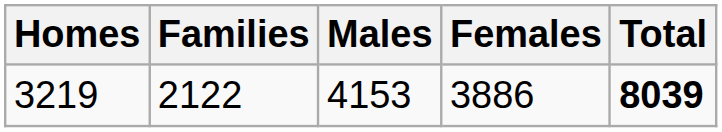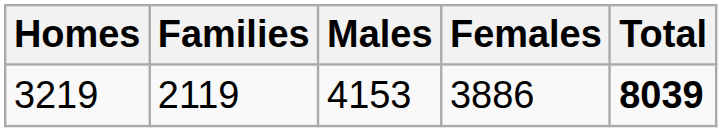3219 | Families: 2122 -> 2119
